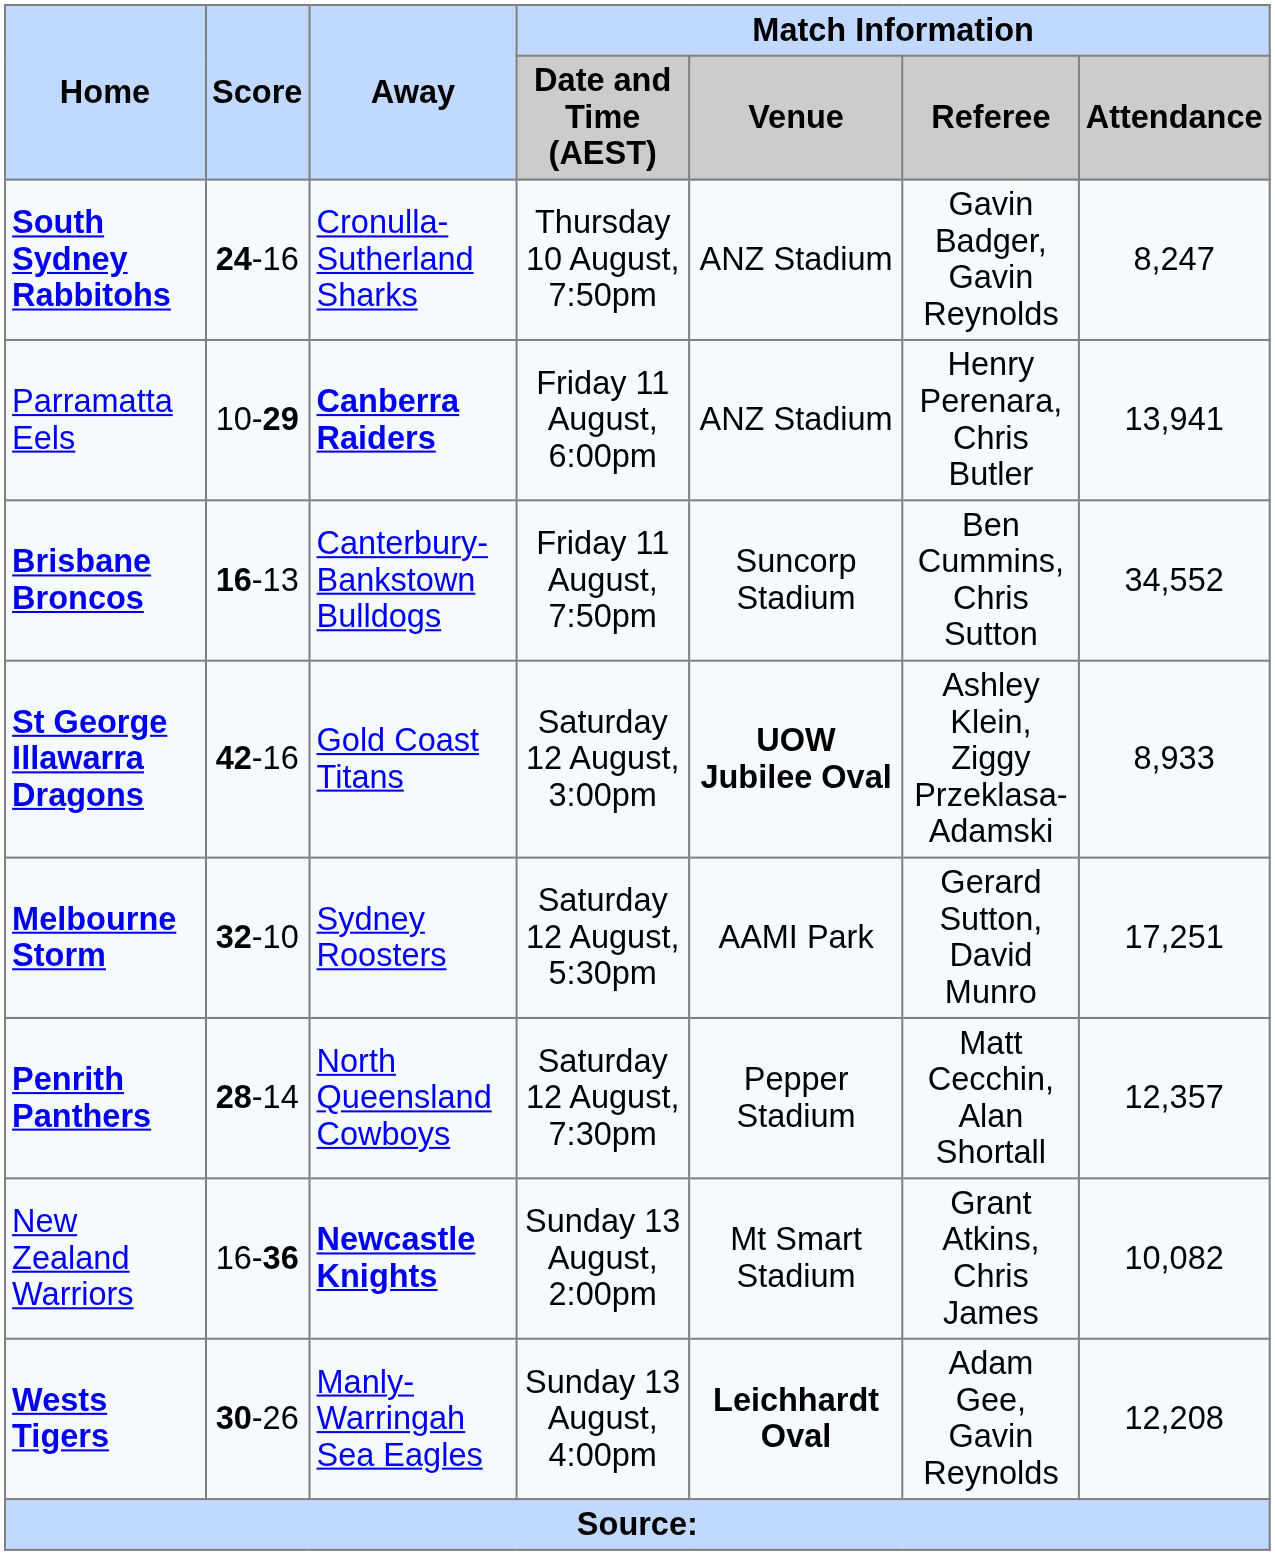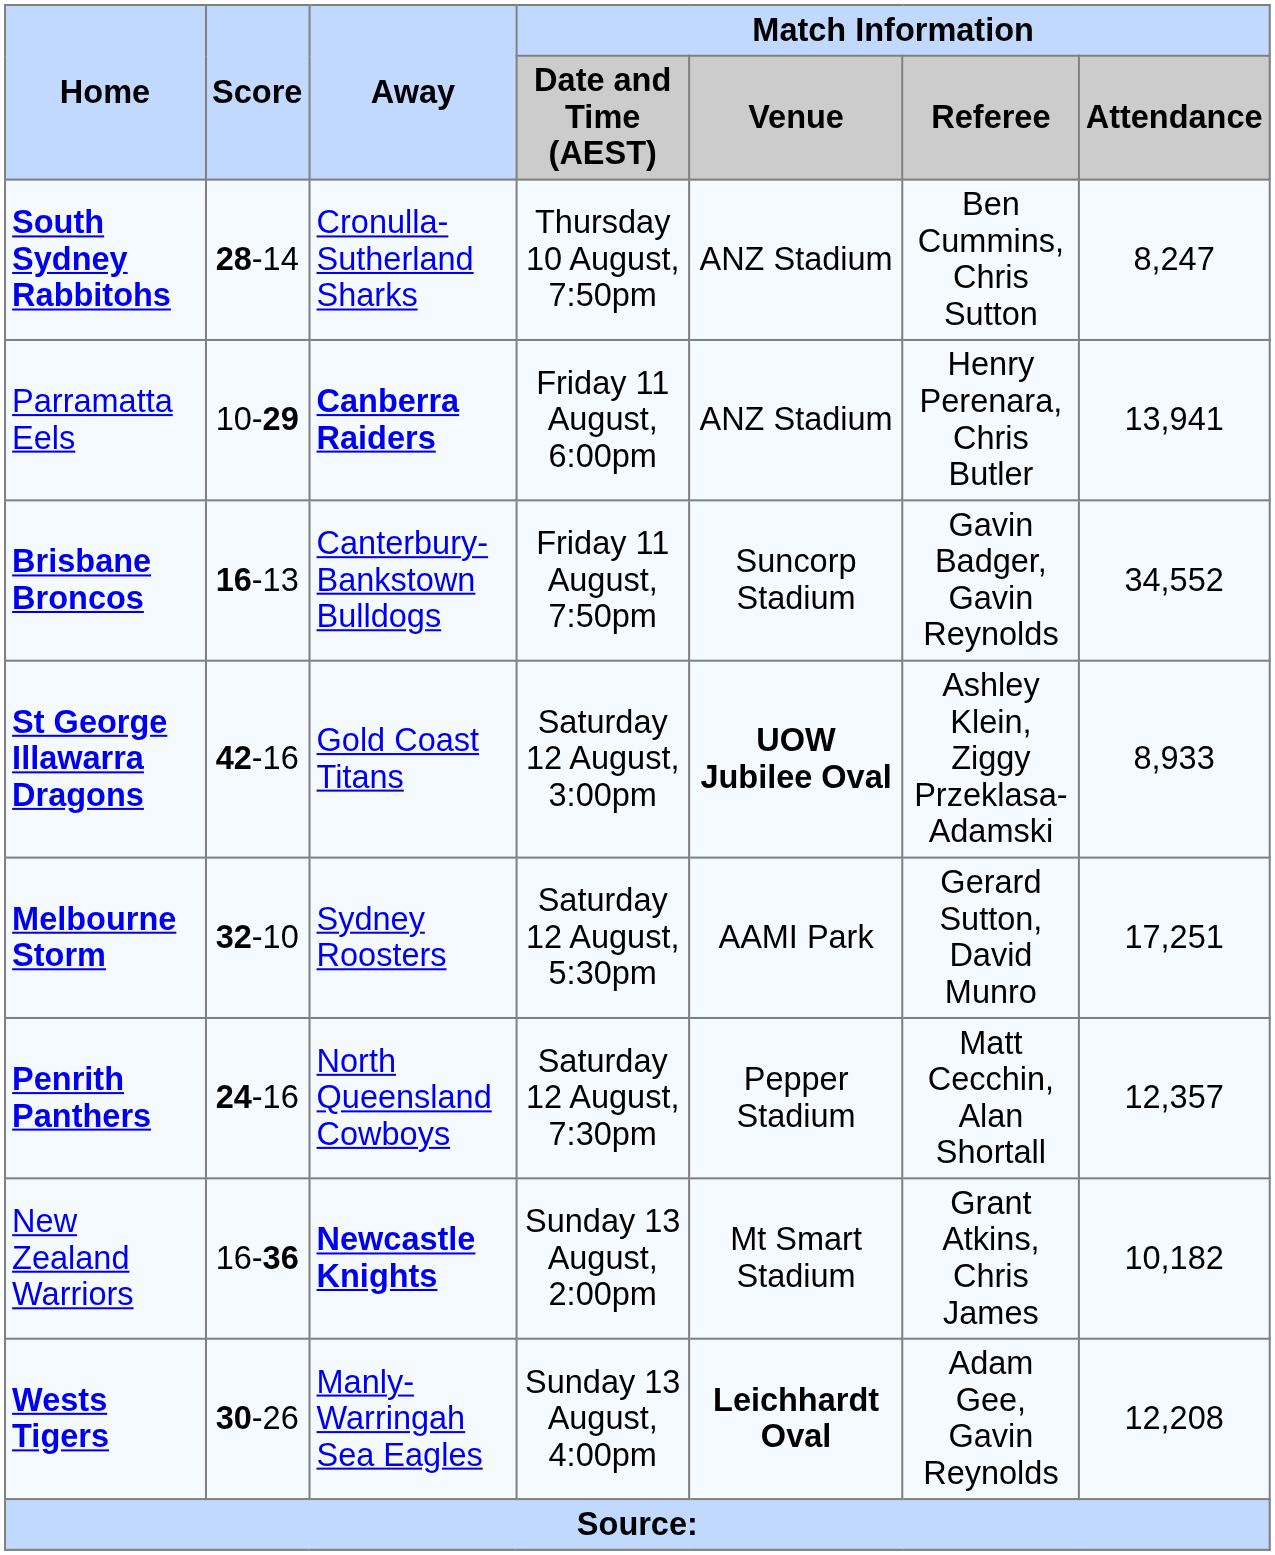South Sydney Rabbitohs | Score: 24-16 -> 28-14
South Sydney Rabbitohs | Match Information / Referee: Gavin Badger, Gavin Reynolds -> Ben Cummins, Chris Sutton
Brisbane Broncos | Match Information / Referee: Ben Cummins, Chris Sutton -> Gavin Badger, Gavin Reynolds
Penrith Panthers | Score: 28-14 -> 24-16
New Zealand Warriors | Match Information / Attendance: 10,082 -> 10,182
